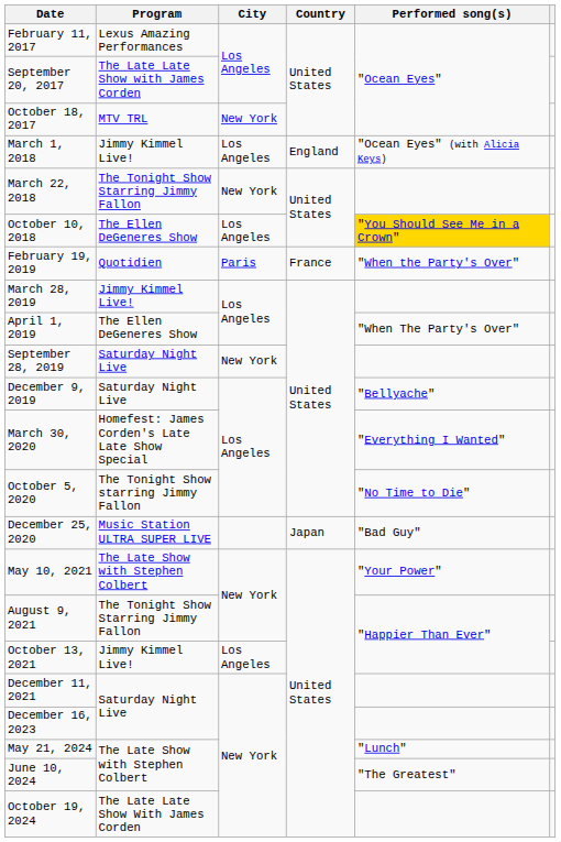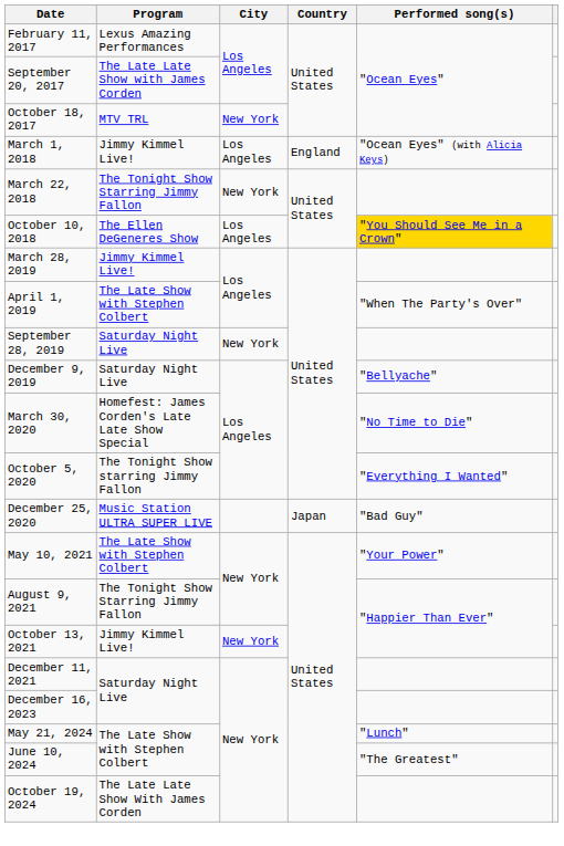- row: February 19, 2019 | Quotidien | Paris | France | "When the Party's Over"
April 1, 2019 | Program: The Ellen DeGeneres Show -> The Late Show with Stephen Colbert
March 30, 2020 | Performed song(s): "Everything I Wanted" -> "No Time to Die"
October 5, 2020 | Performed song(s): "No Time to Die" -> "Everything I Wanted"
October 13, 2021 | City: Los Angeles -> New York
